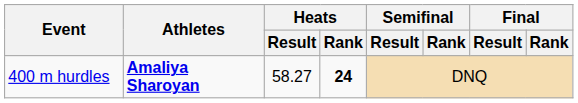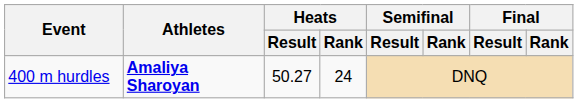400 m hurdles | Heats / Result: 58.27 -> 50.27
400 m hurdles | Heats / Rank: bold -> normal
